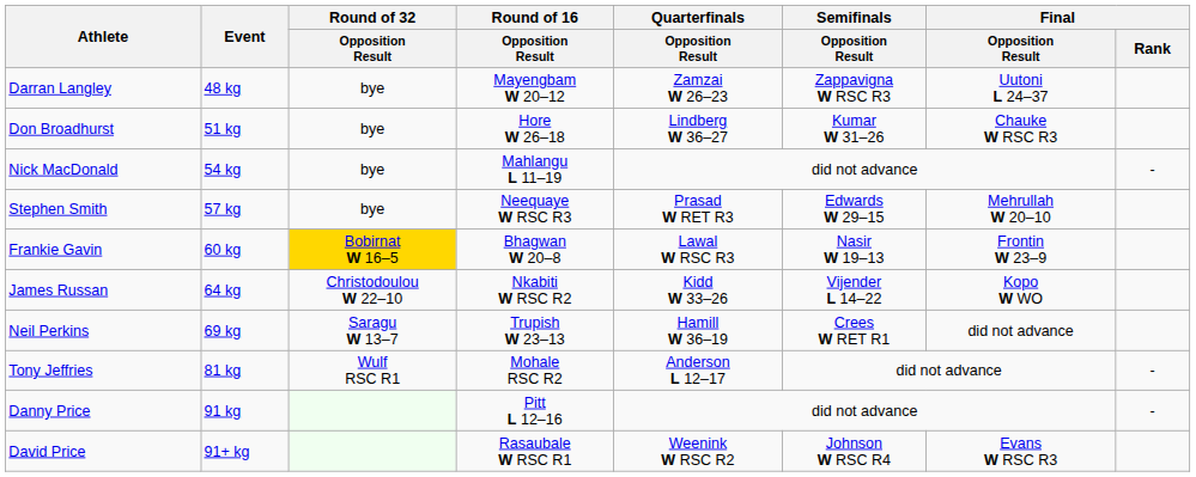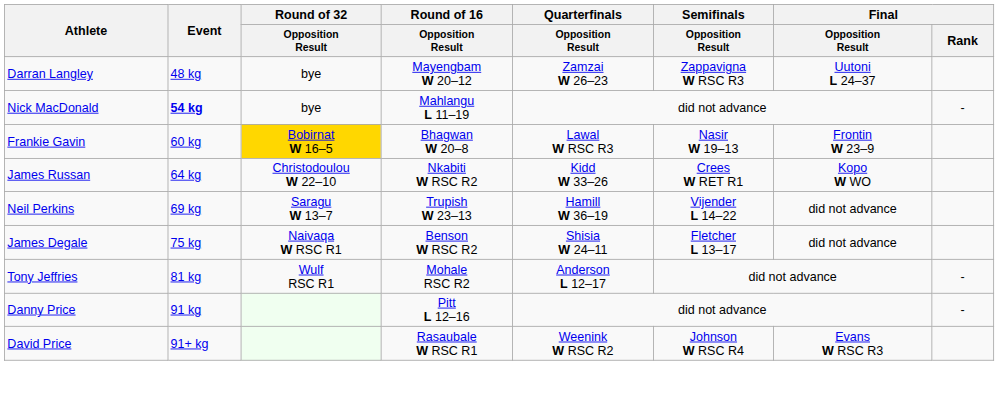- row: Don Broadhurst | 51 kg | bye | Hore W 26–18 | Lindberg W 36–27 | Kumar W 31–26 | Chauke W RSC R3
Nick MacDonald | Event: normal -> bold
- row: Stephen Smith | 57 kg | bye | Neequaye W RSC R3 | Prasad W RET R3 | Edwards W 29–15 | Mehrullah W 20–10
James Russan | Semifinals / Opposition Result: Vijender L 14–22 -> Crees W RET R1
Neil Perkins | Semifinals / Opposition Result: Crees W RET R1 -> Vijender L 14–22
+ row: James Degale | 75 kg | Naivaqa W RSC R1 | Benson W RSC R2 | Shisia W 24–11 | Fletcher L 13–17 | did not advance
